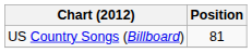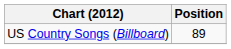US Country Songs (Billboard) | Position: 81 -> 89
